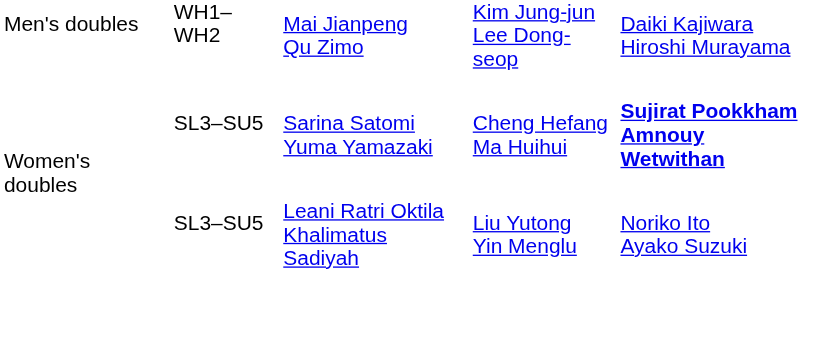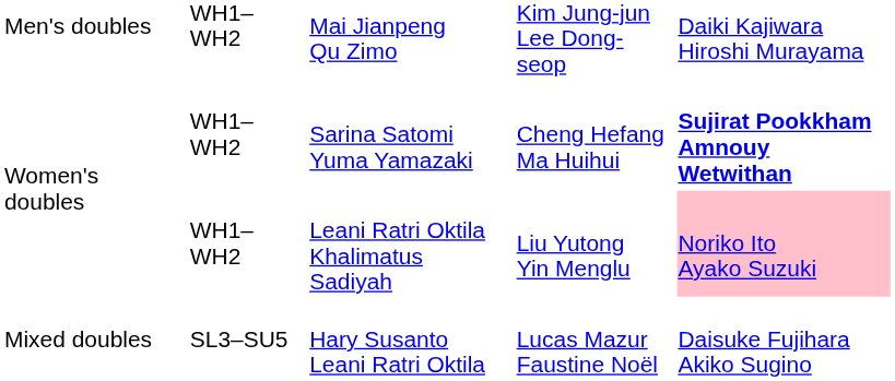Sarina Satomi Yuma Yamazaki | column 2: SL3–SU5 -> WH1–WH2
Leani Ratri Oktila Khalimatus Sadiyah | column 2: SL3–SU5 -> WH1–WH2
Leani Ratri Oktila Khalimatus Sadiyah | column 5: no background -> pink background
+ row: Mixed doubles | SL3–SU5 | Hary Susanto Leani Ratri Oktila | Lucas Mazur Faustine Noël | Daisuke Fujihara Akiko Sugino
